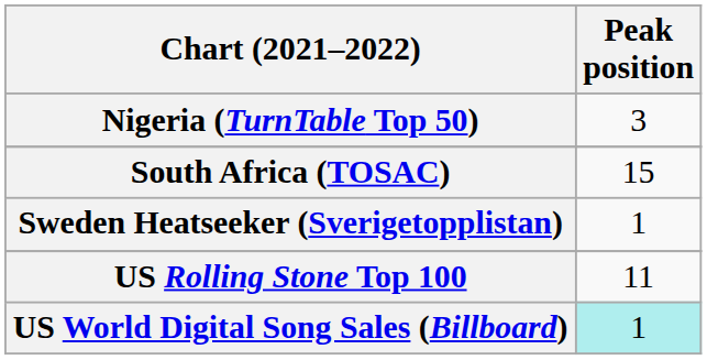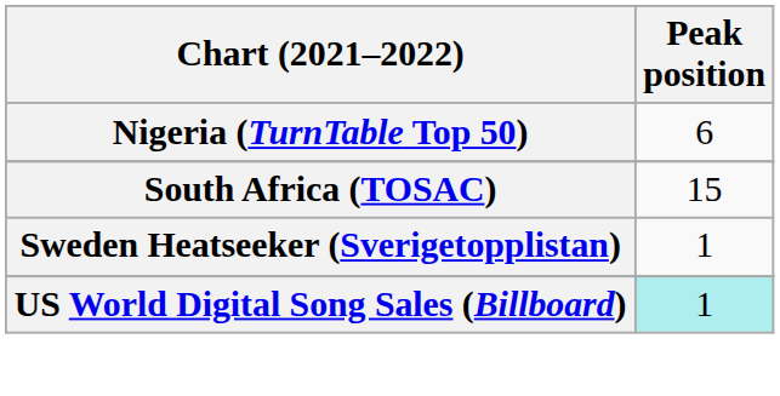Nigeria (TurnTable Top 50) | Peak position: 3 -> 6
- row: US Rolling Stone Top 100 | 11
